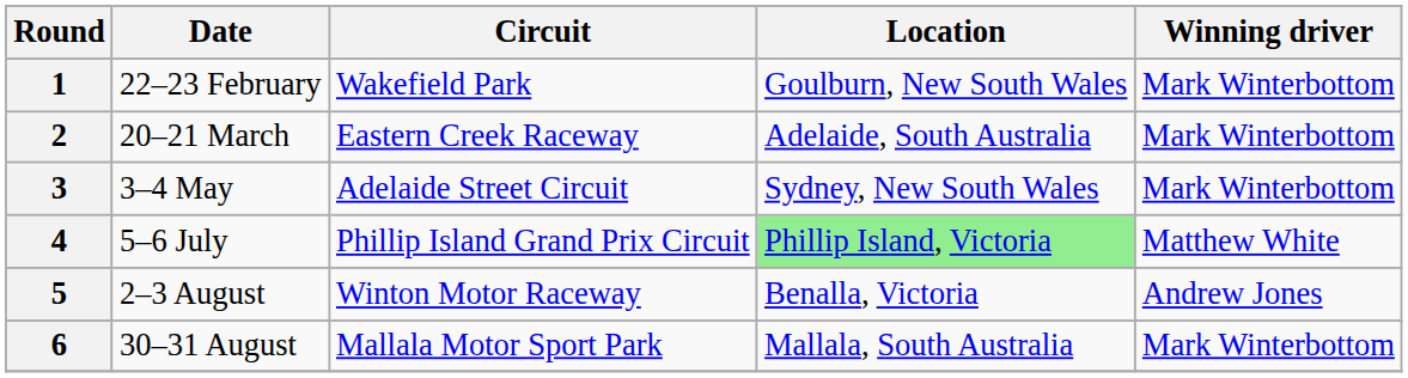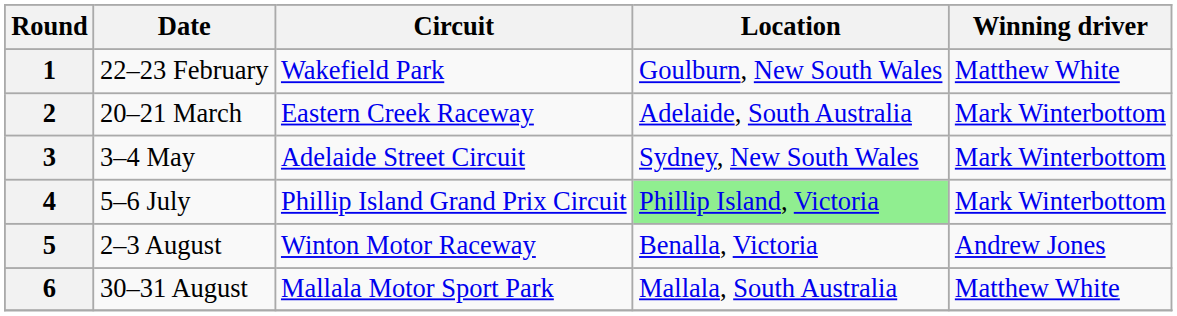1 | Winning driver: Mark Winterbottom -> Matthew White
4 | Winning driver: Matthew White -> Mark Winterbottom
6 | Winning driver: Mark Winterbottom -> Matthew White
